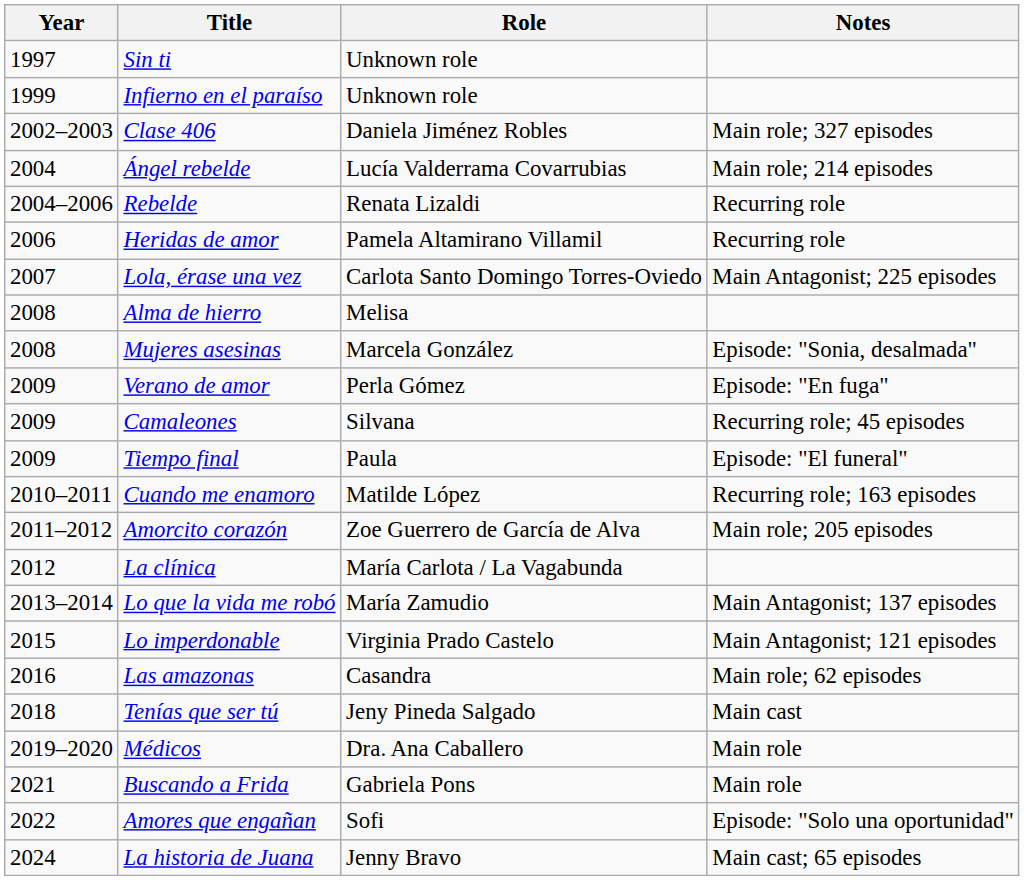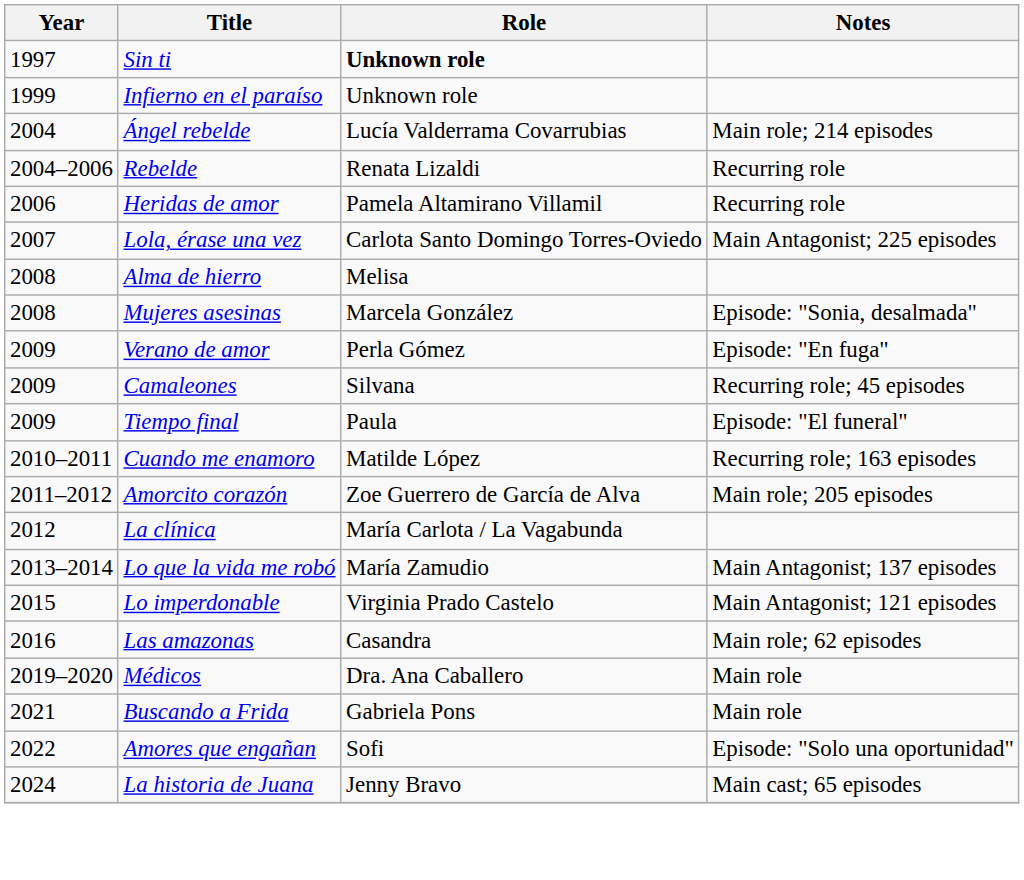Sin ti | Role: normal -> bold
- row: 2002–2003 | Clase 406 | Daniela Jiménez Robles | Main role; 327 episodes
- row: 2018 | Tenías que ser tú | Jeny Pineda Salgado | Main cast
